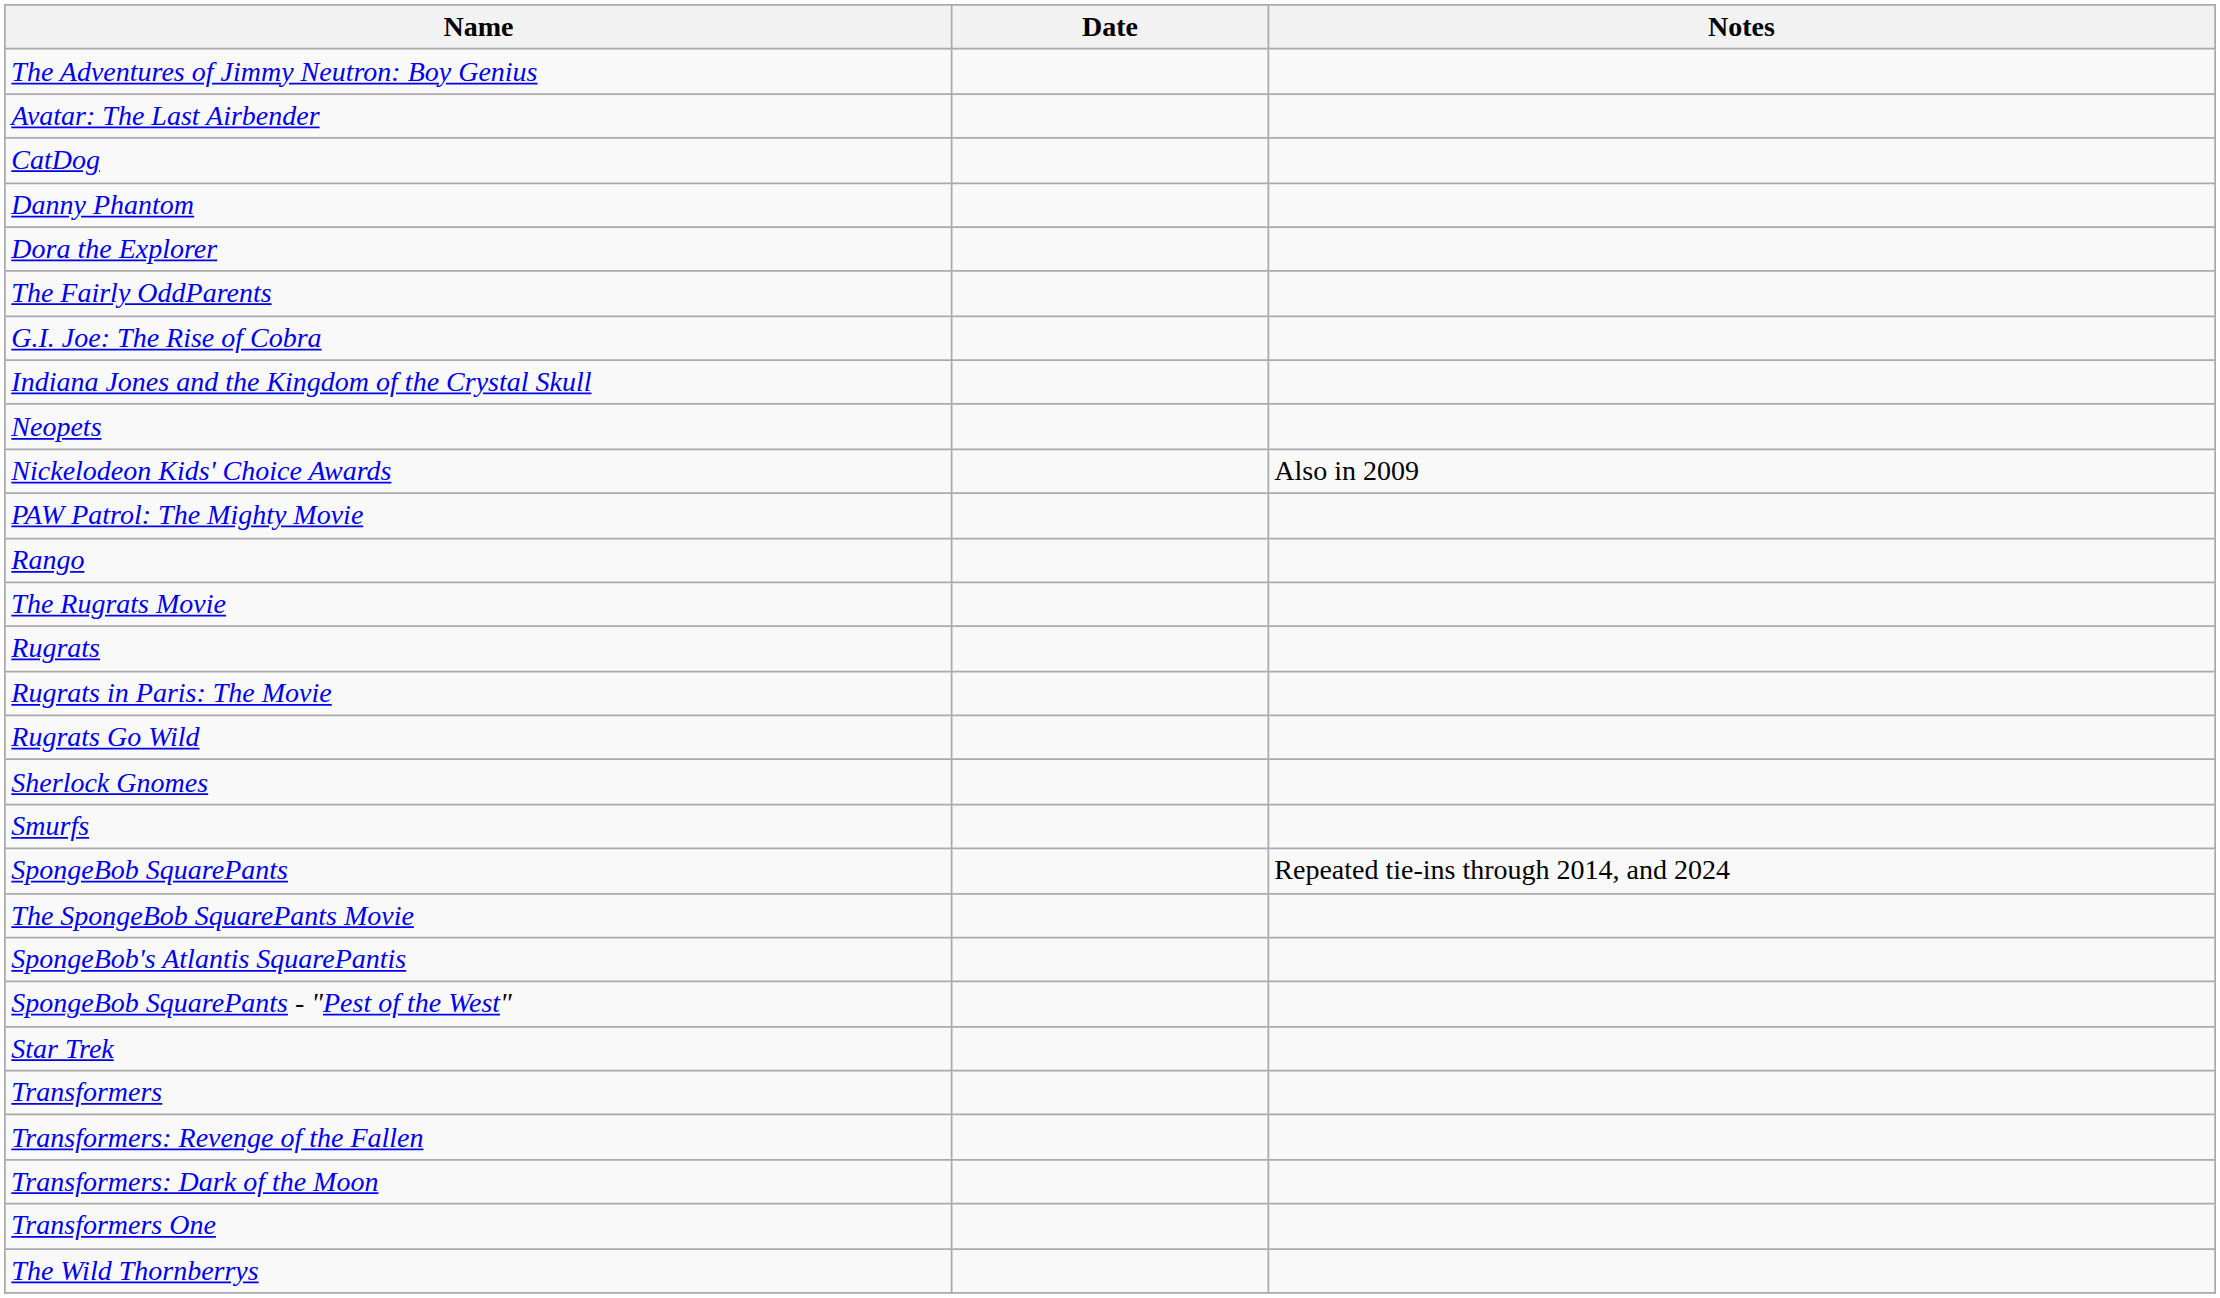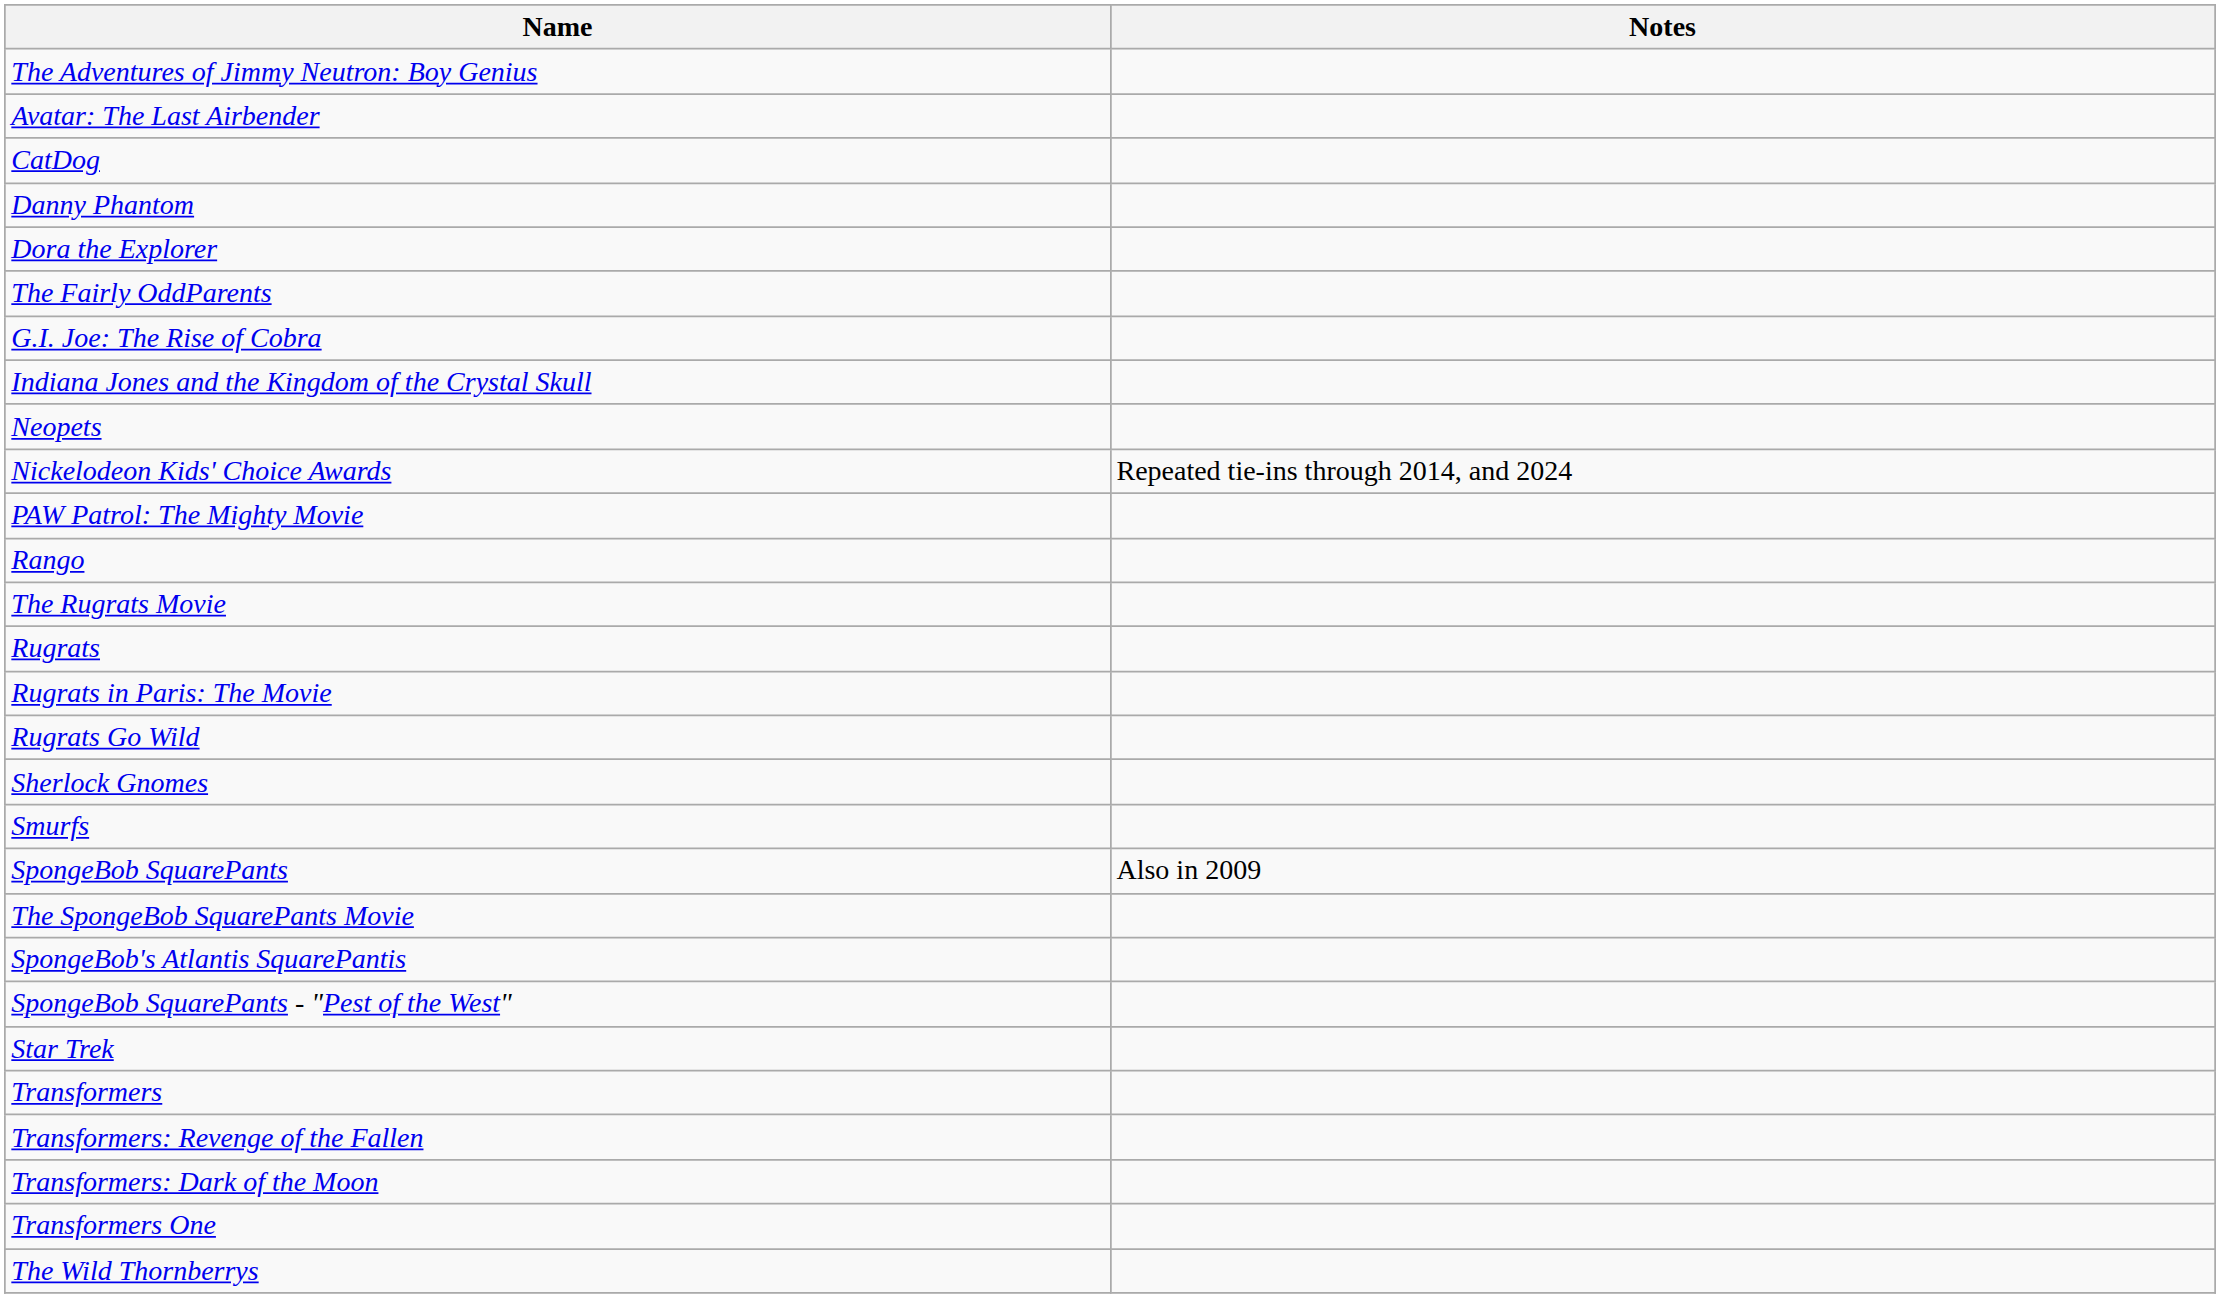- column: Date
Nickelodeon Kids' Choice Awards | Notes: Also in 2009 -> Repeated tie-ins through 2014, and 2024
SpongeBob SquarePants | Notes: Repeated tie-ins through 2014, and 2024 -> Also in 2009
